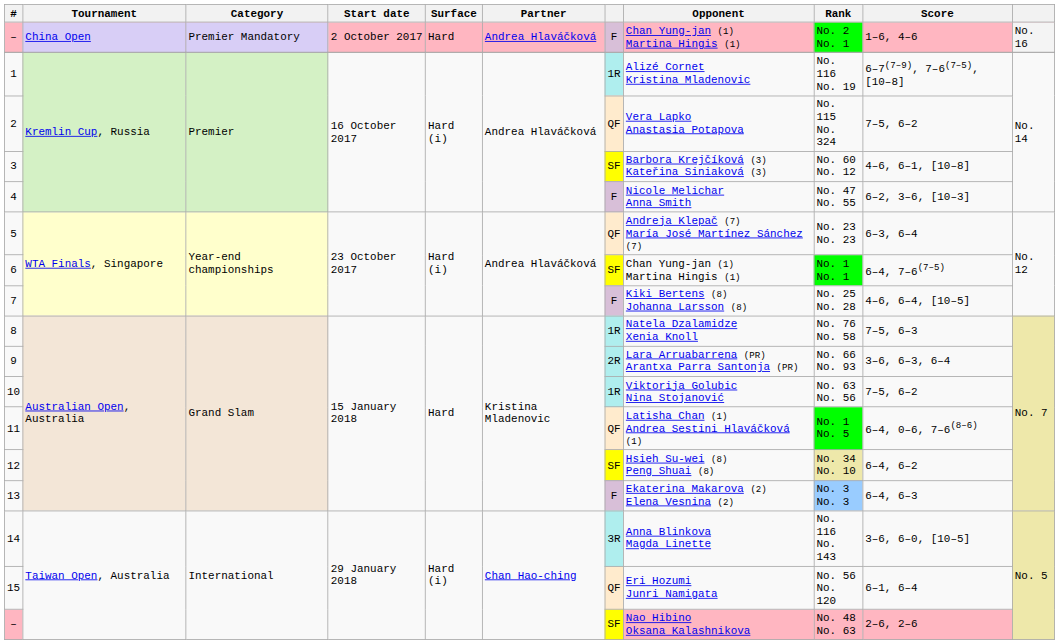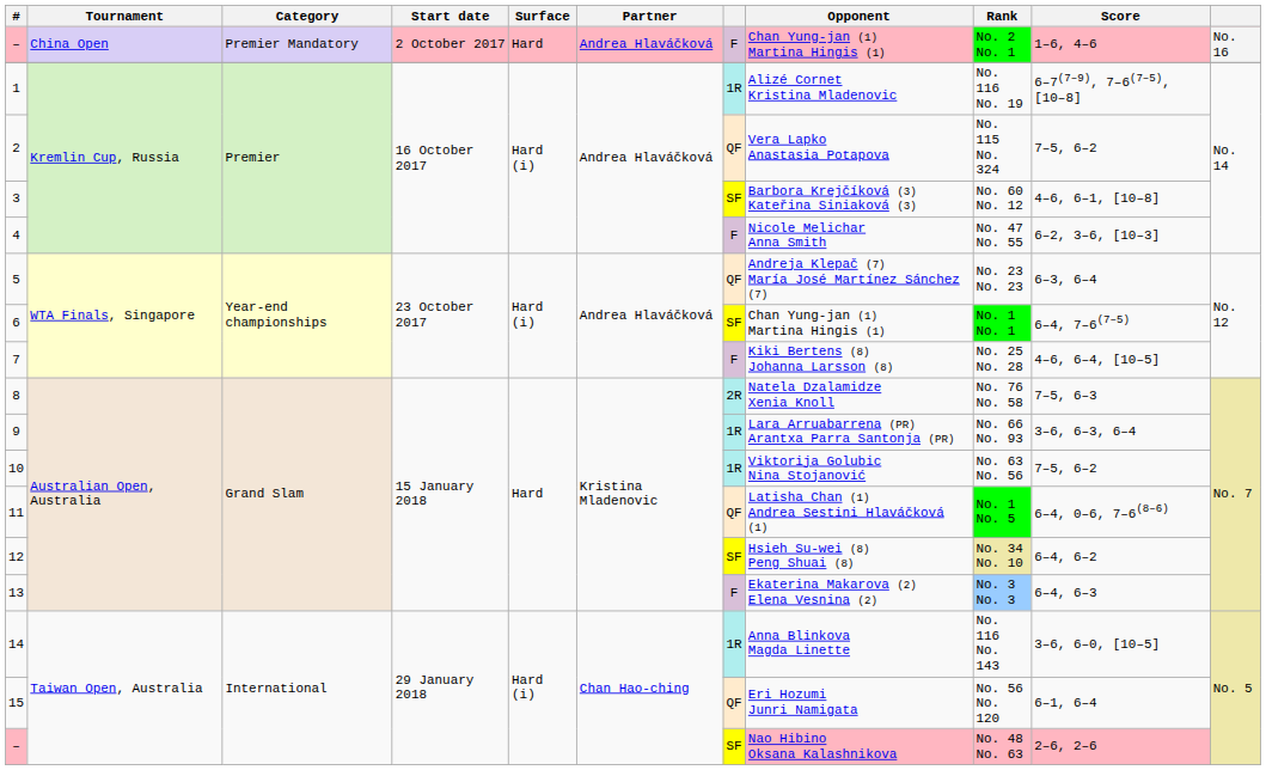8 | column 7: 1R -> 2R
9 | column 7: 2R -> 1R
14 | column 7: 3R -> 1R
